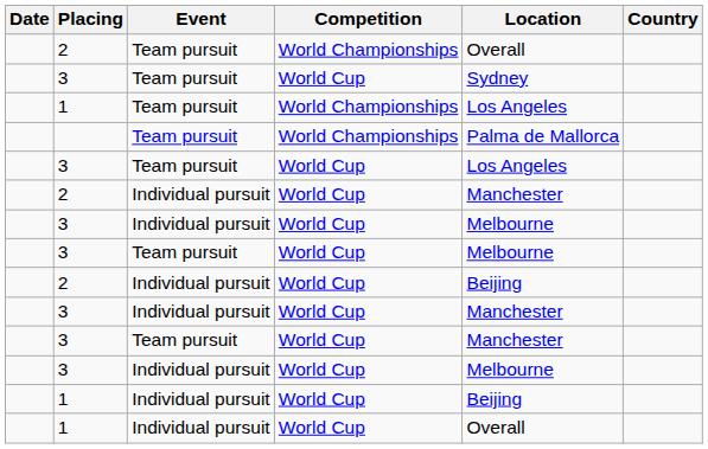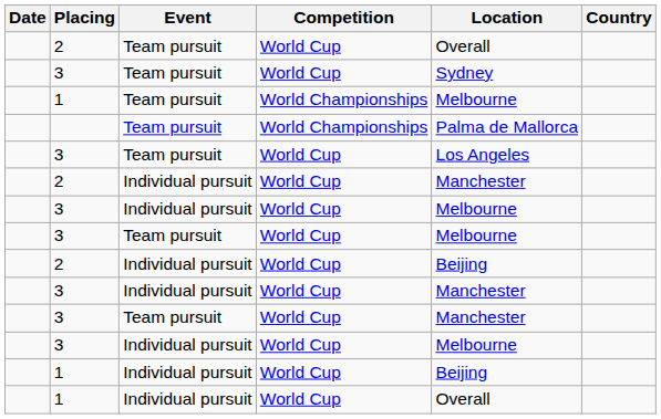2 / Team pursuit | Competition: World Championships -> World Cup
1 / Team pursuit | Location: Los Angeles -> Melbourne
